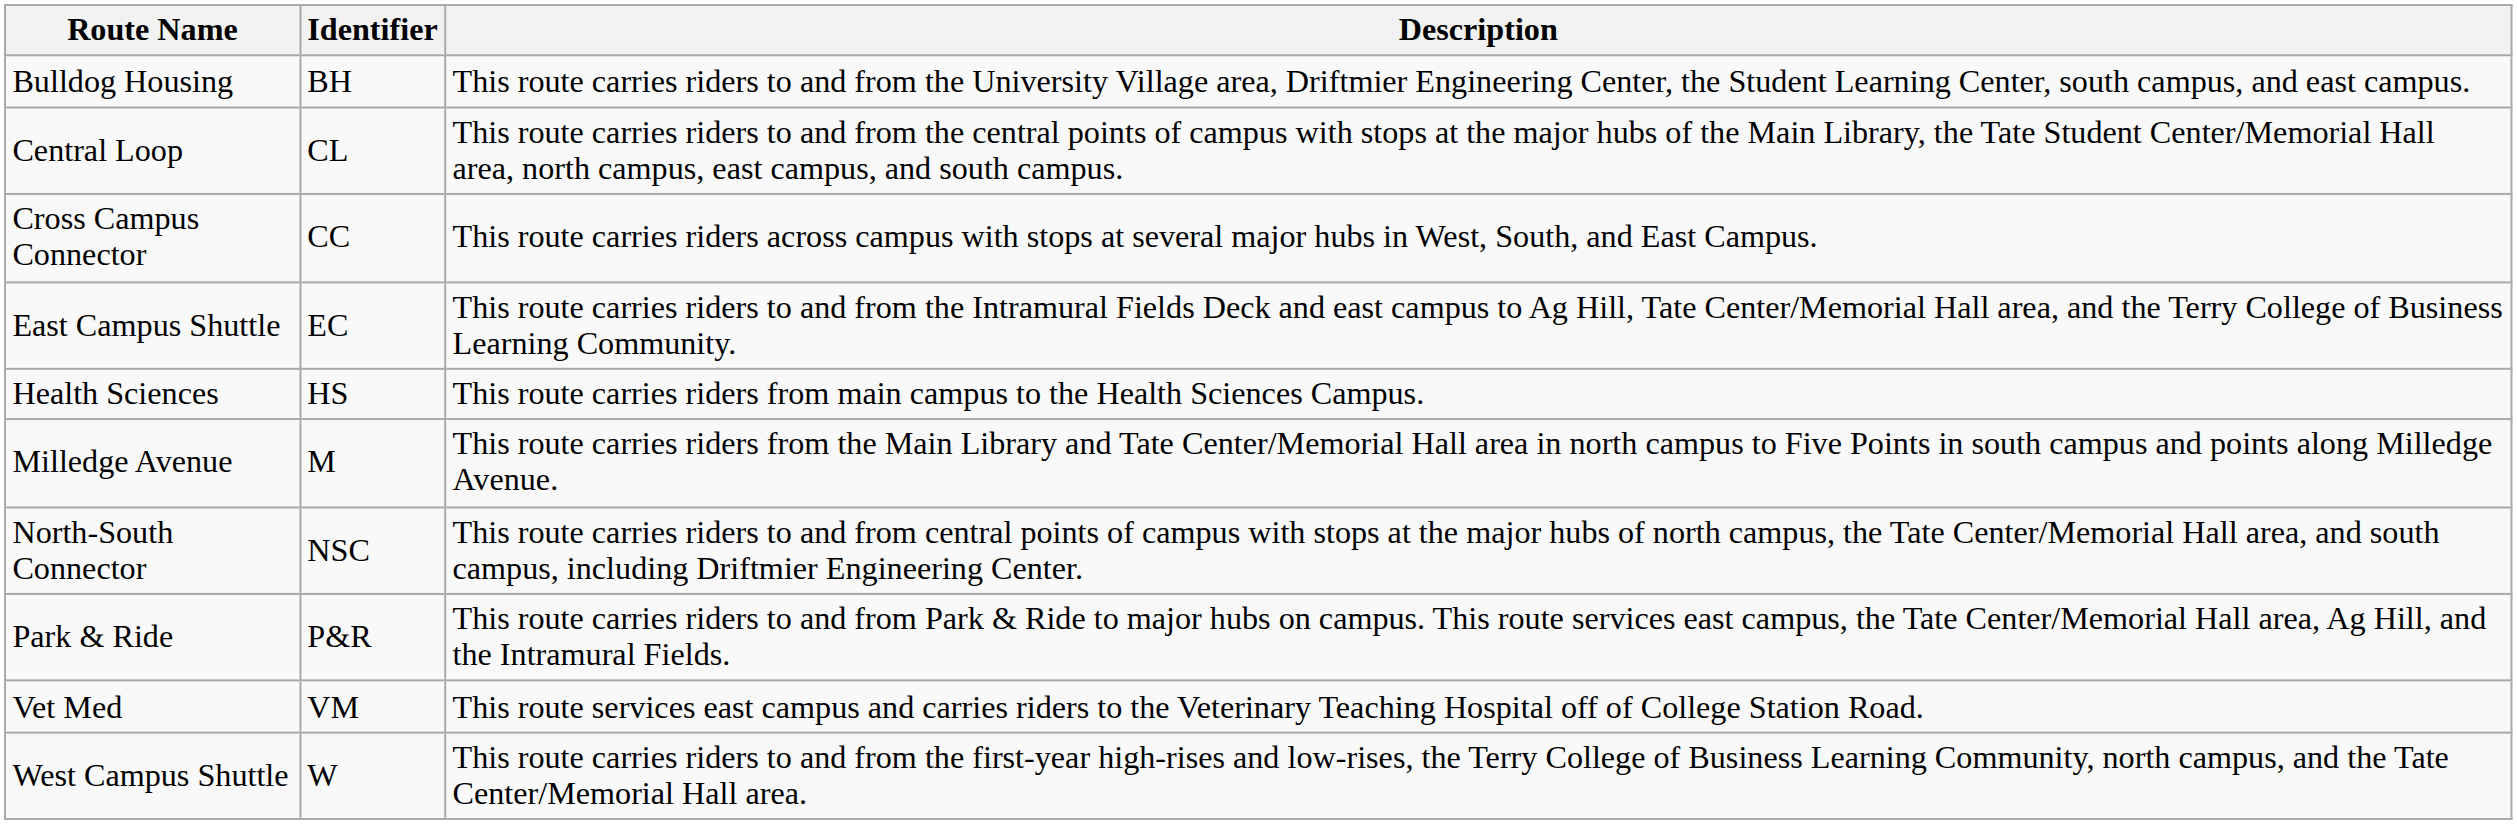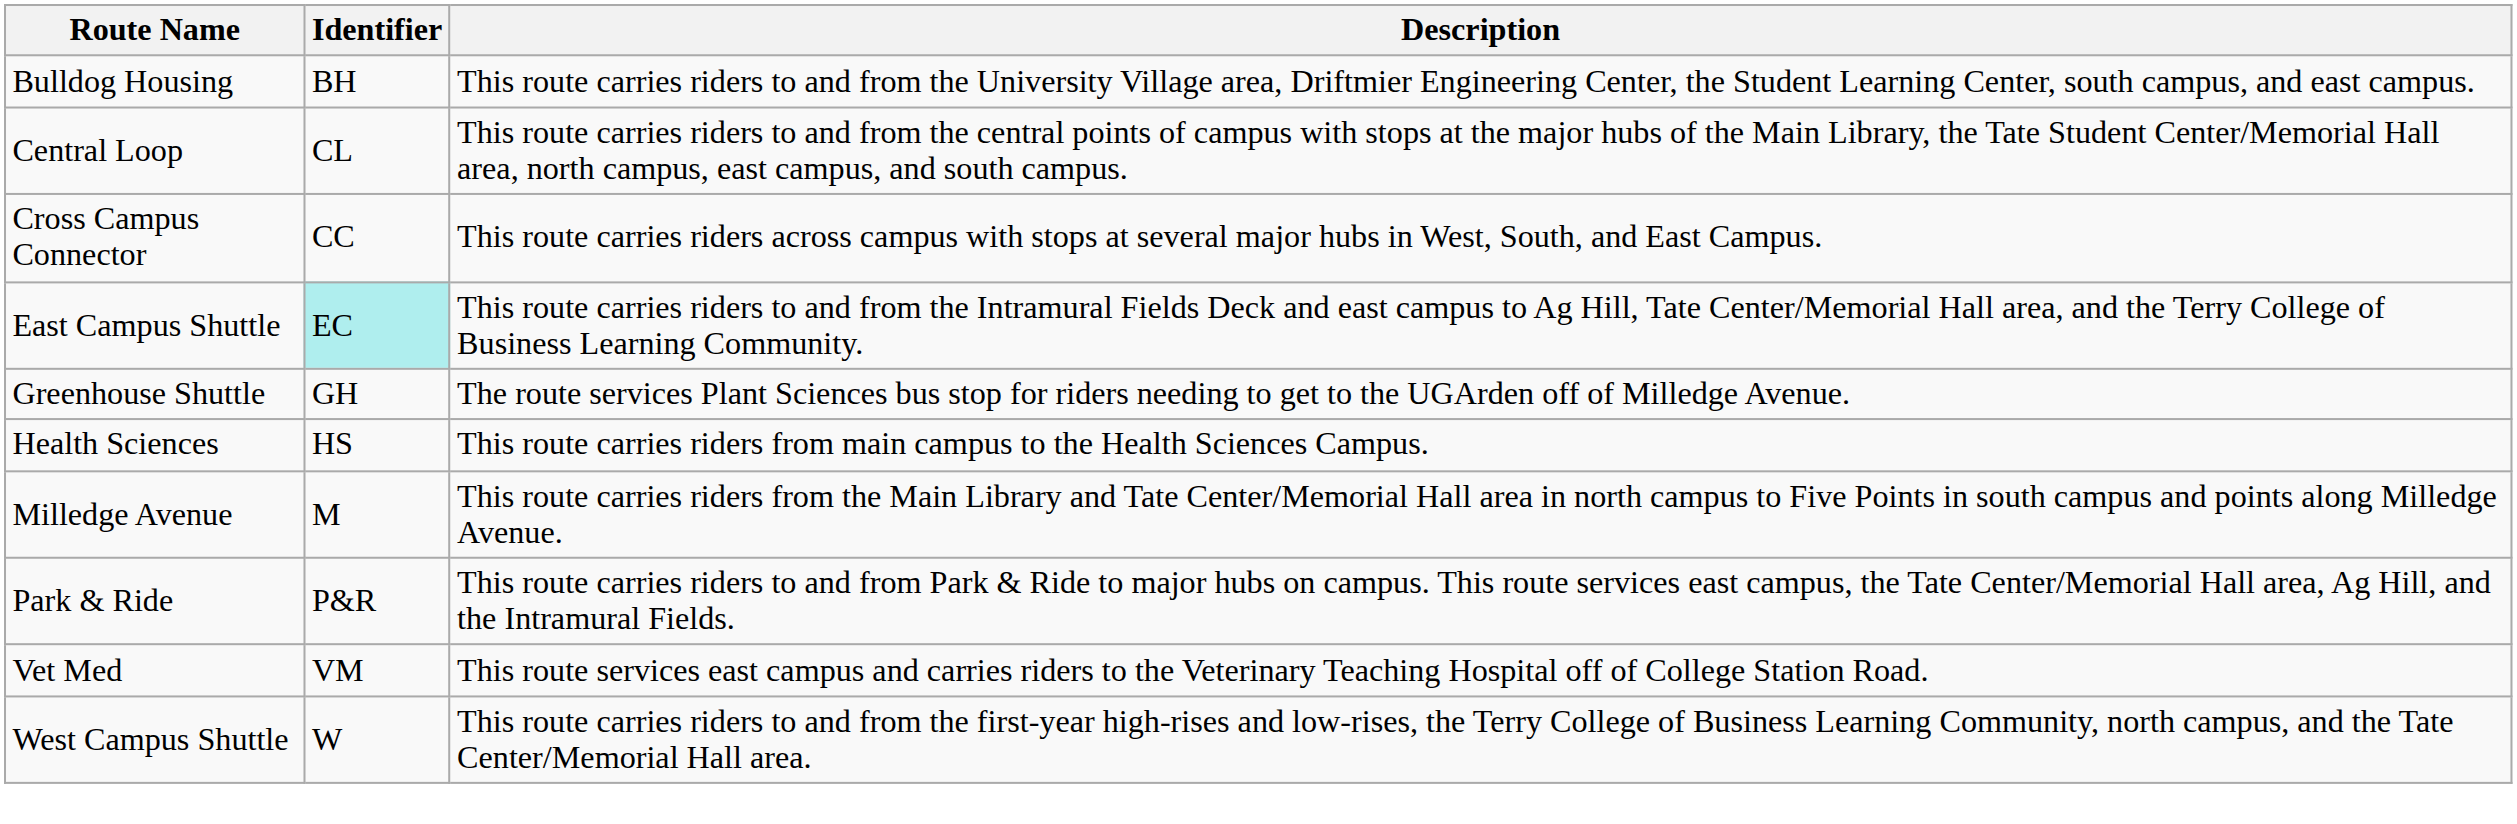East Campus Shuttle | Identifier: no background -> paleturquoise background
+ row: Greenhouse Shuttle | GH | The route services Plant Sciences bus stop for riders needing to get to the UGArden off of Milledge Avenue.
- row: North-South Connector | NSC | This route carries riders to and from central points of campus with stops at the major hubs of north campus, the Tate Center/Memorial Hall area, and south campus, including Driftmier Engineering Center.
